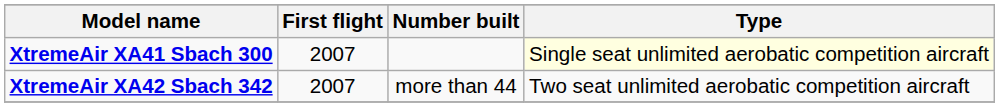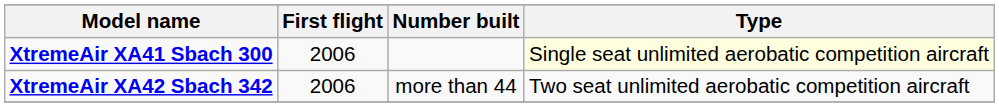XtremeAir XA41 Sbach 300 | First flight: 2007 -> 2006
XtremeAir XA42 Sbach 342 | First flight: 2007 -> 2006
